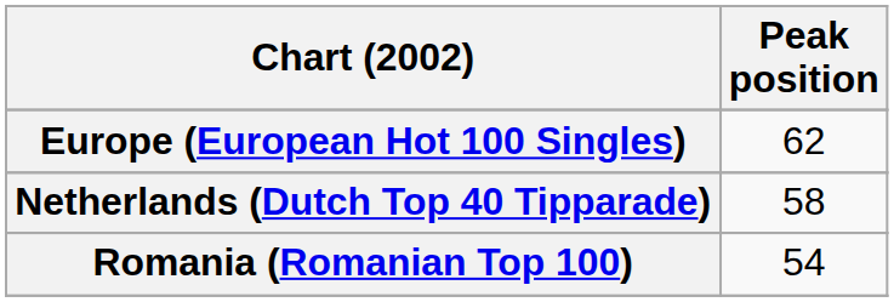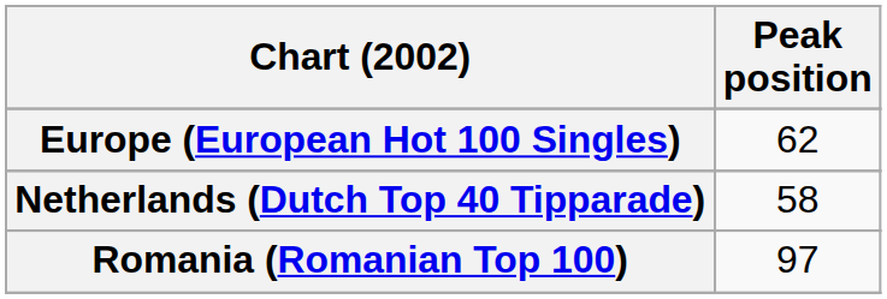Romania (Romanian Top 100) | Peak position: 54 -> 97
